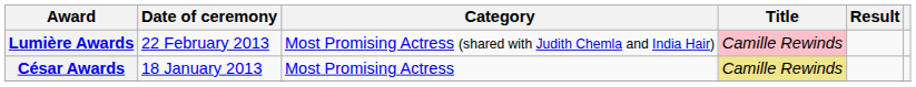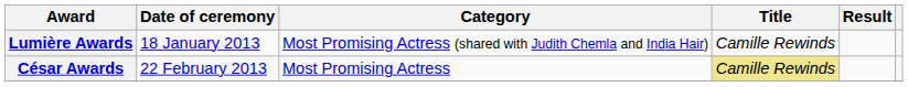Lumière Awards | Date of ceremony: 22 February 2013 -> 18 January 2013
Lumière Awards | Title: pink background -> no background
César Awards | Date of ceremony: 18 January 2013 -> 22 February 2013
